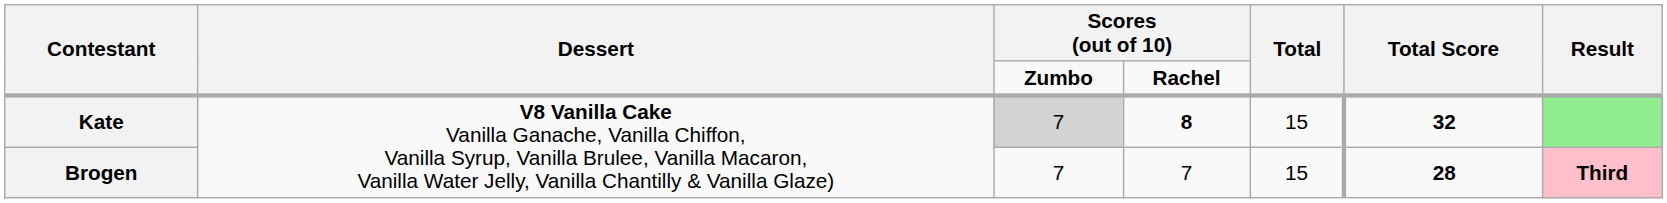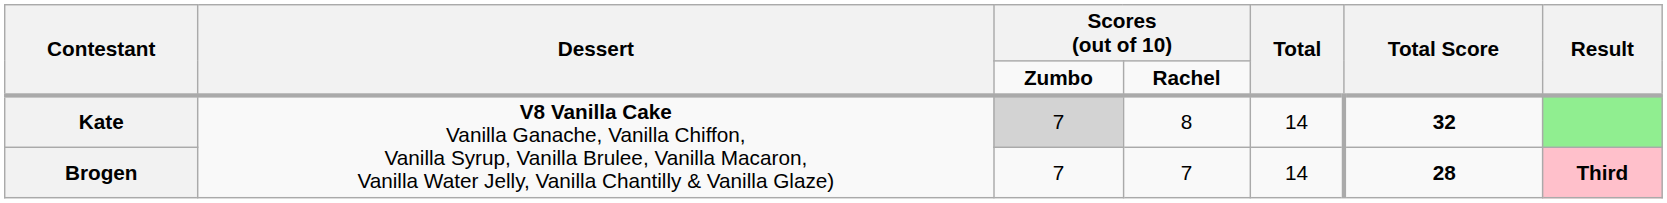Kate | column 4: bold -> normal
Kate | Total: 15 -> 14
Brogen | Total: 15 -> 14
